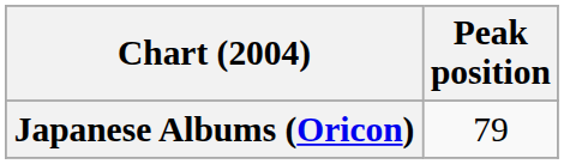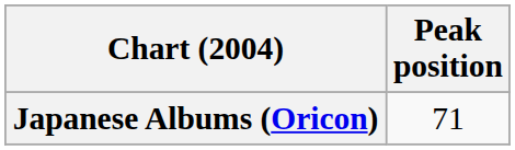Japanese Albums (Oricon) | Peak position: 79 -> 71
